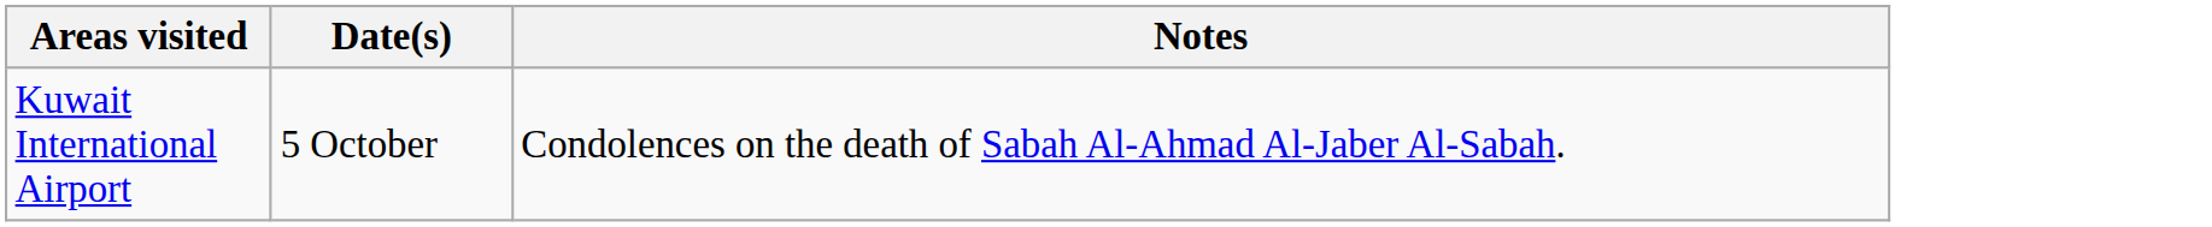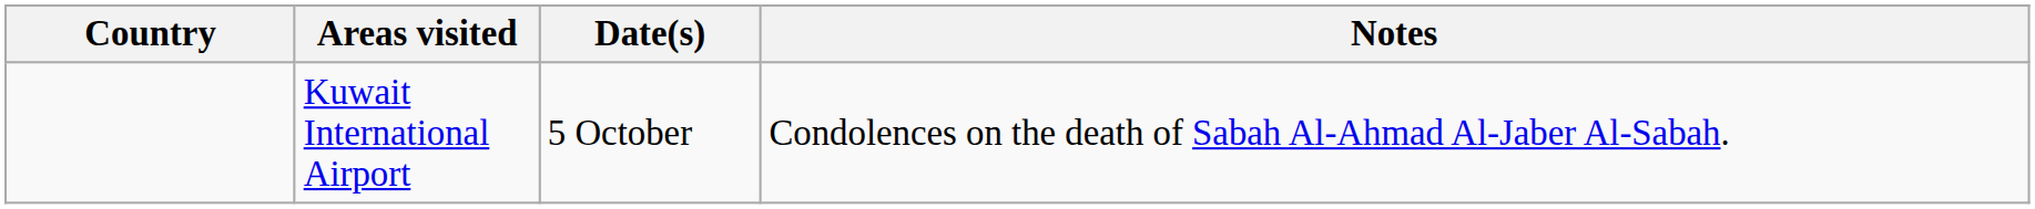+ column: Country
